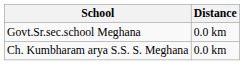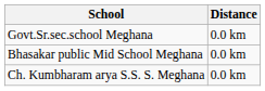+ row: Bhasakar public Mid School Meghana | 0.0 km
